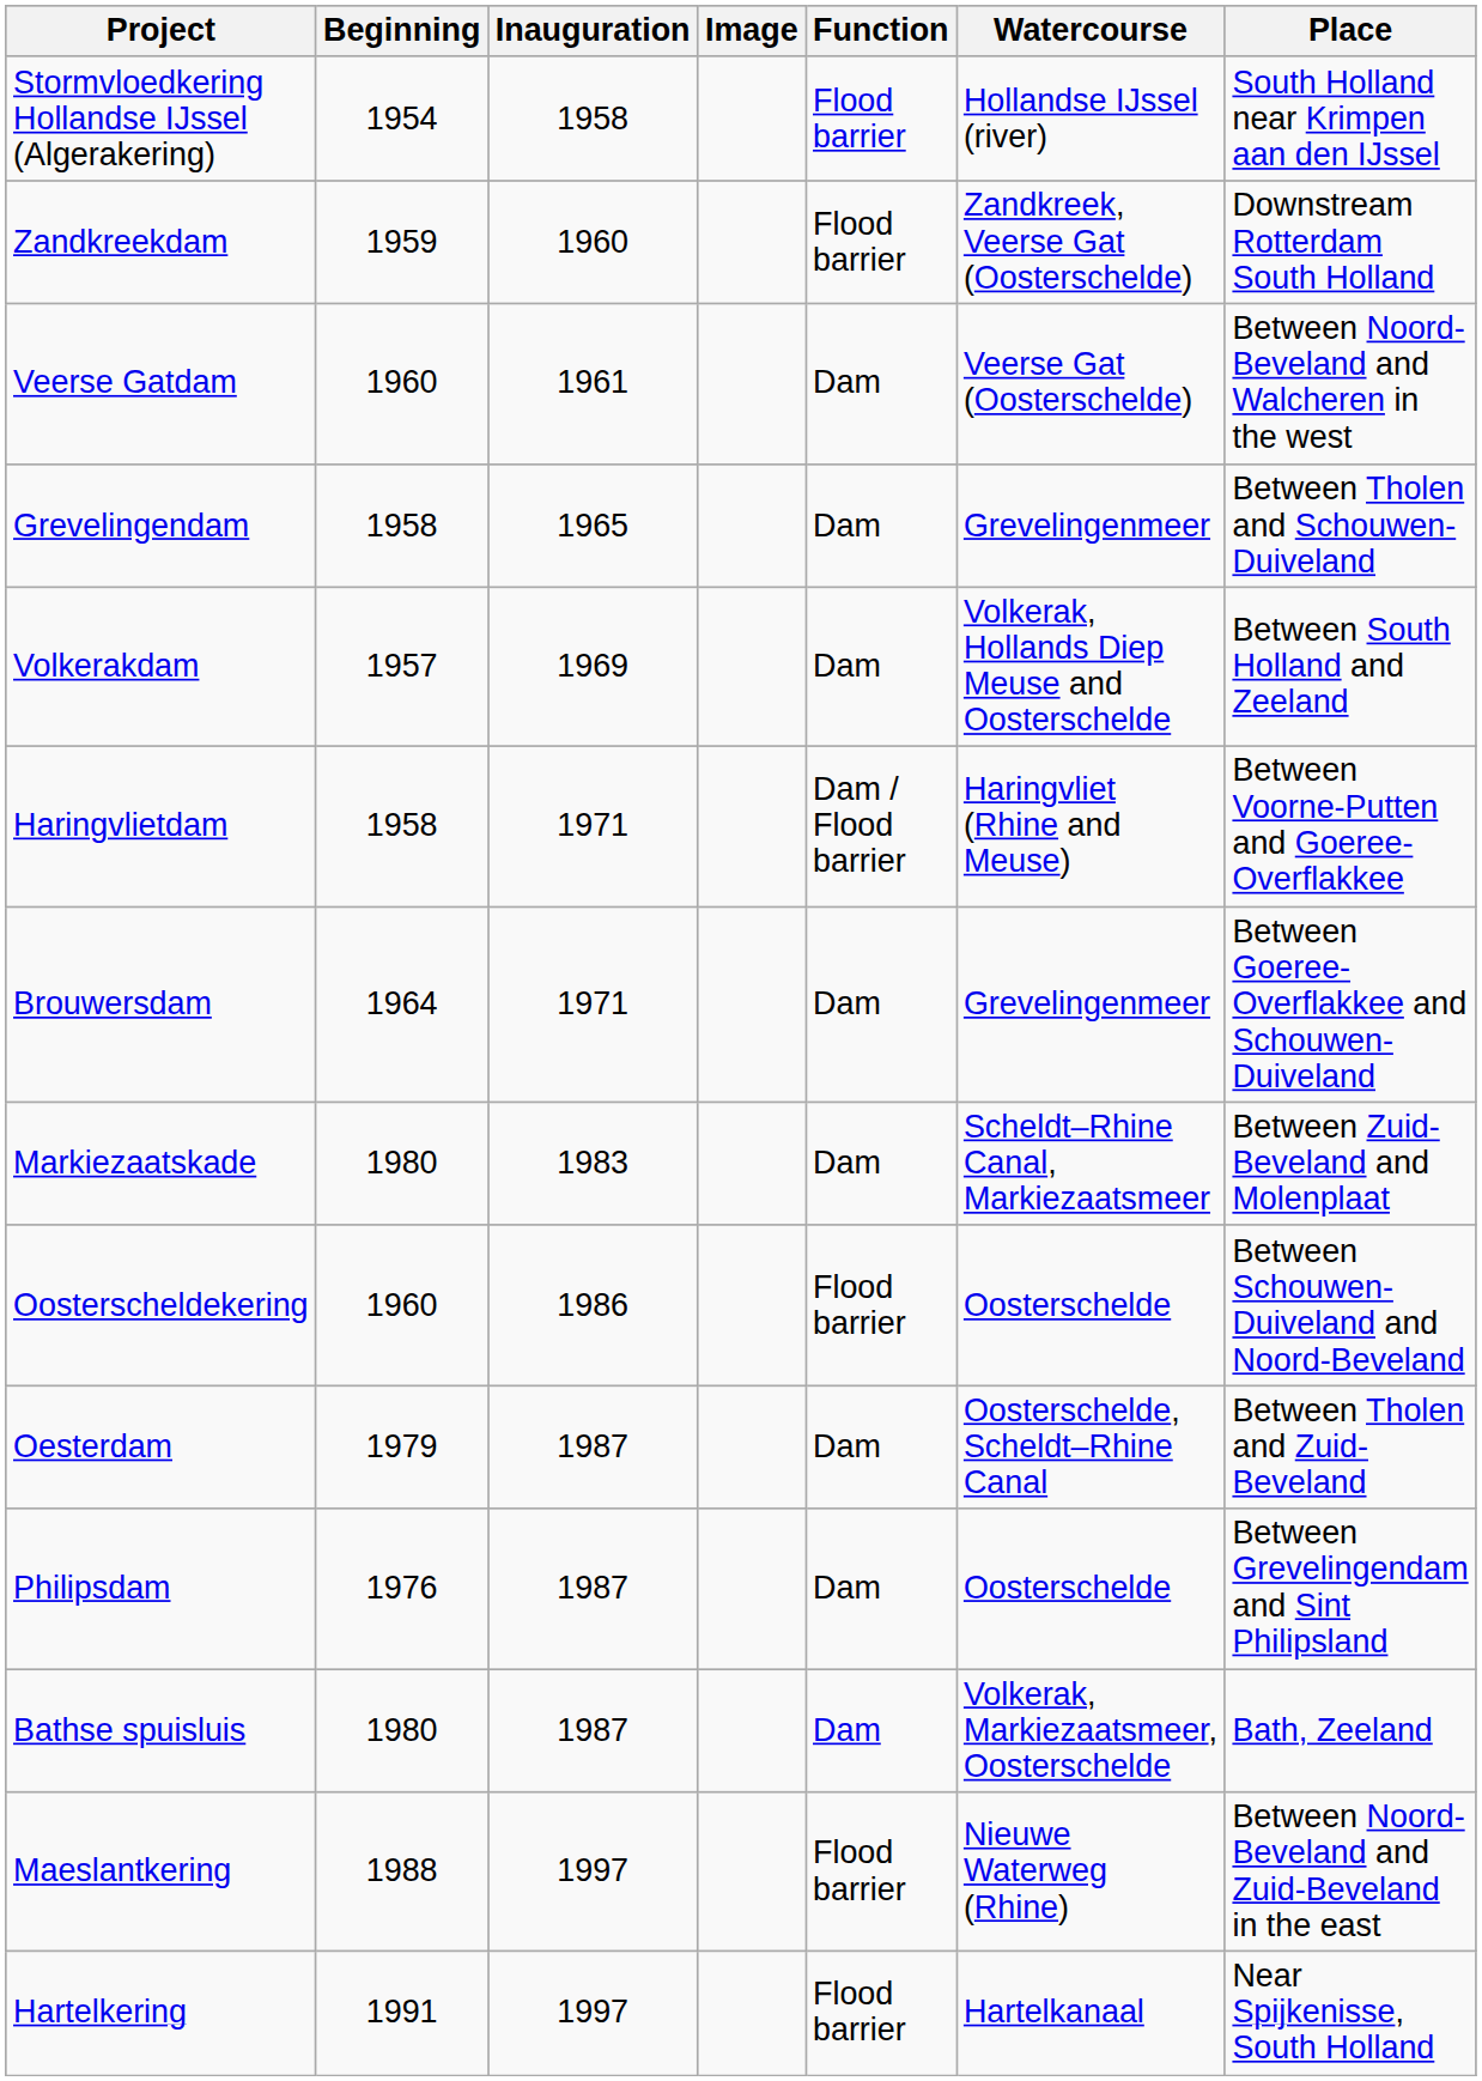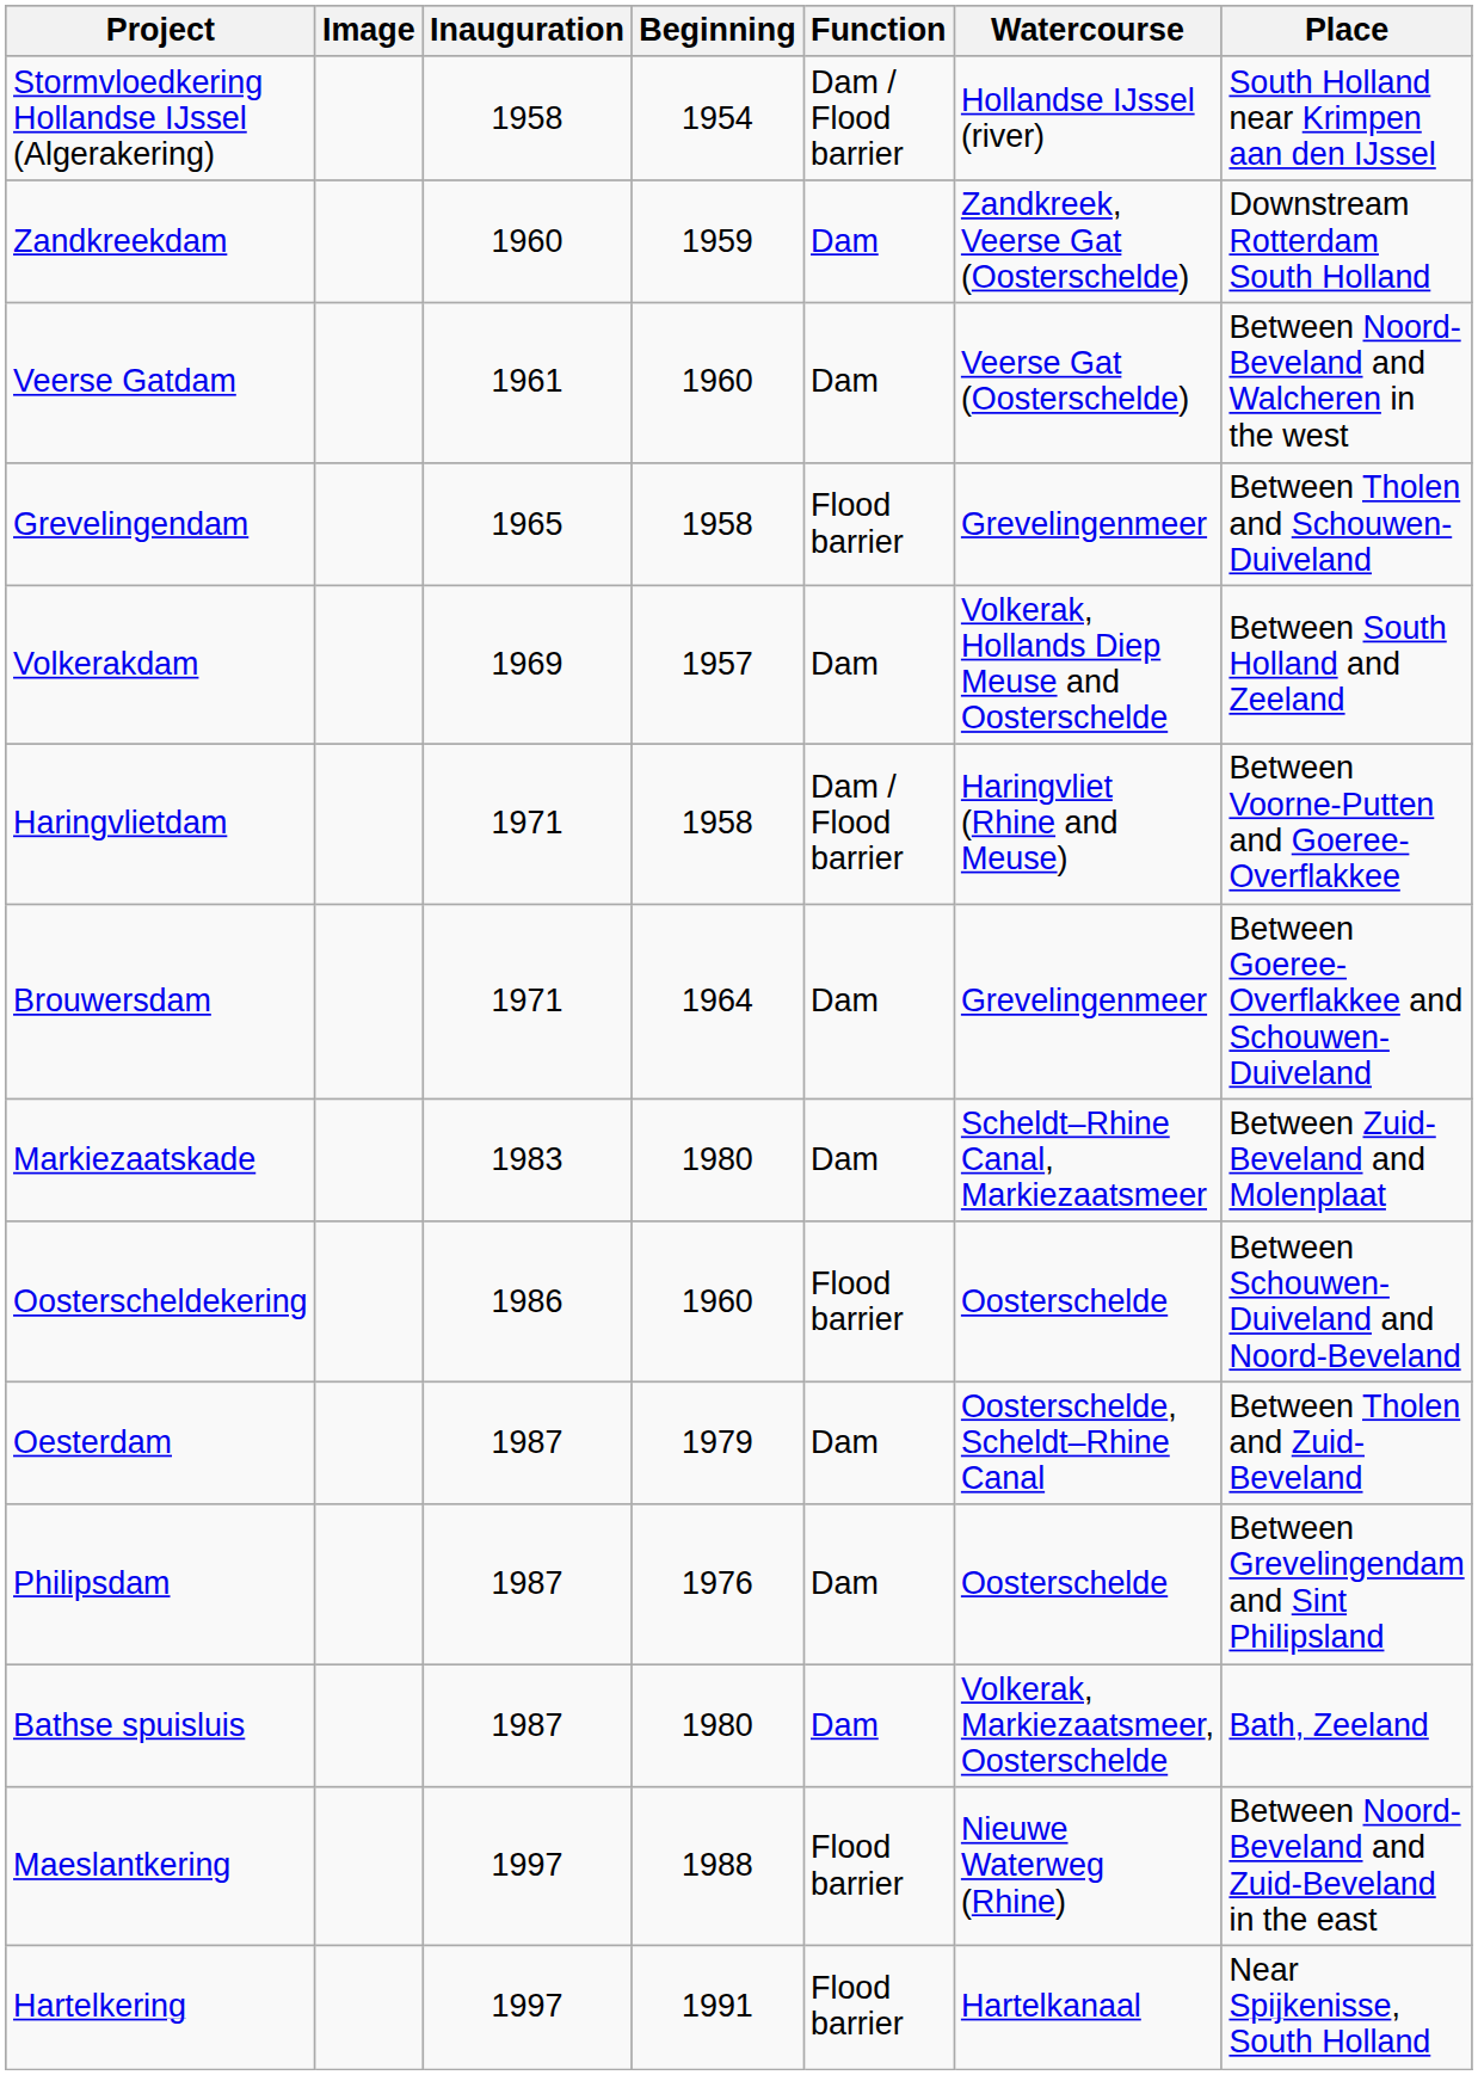columns swapped: Beginning <-> Image
Stormvloedkering Hollandse IJssel (Algerakering) | Function: Flood barrier -> Dam / Flood barrier
Zandkreekdam | Function: Flood barrier -> Dam
Grevelingendam | Function: Dam -> Flood barrier
